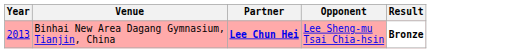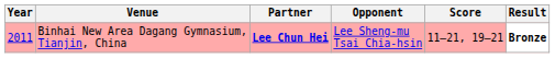+ column: Score | 11–21, 19–21
Binhai New Area Dagang Gymnasium, Tianjin, China | Year: 2013 -> 2011
